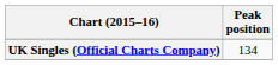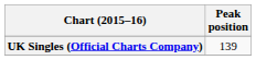UK Singles (Official Charts Company) | Peak position: 134 -> 139
